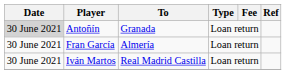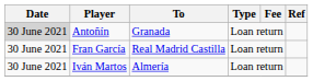Fran García | To: Almería -> Real Madrid Castilla
Iván Martos | To: Real Madrid Castilla -> Almería
